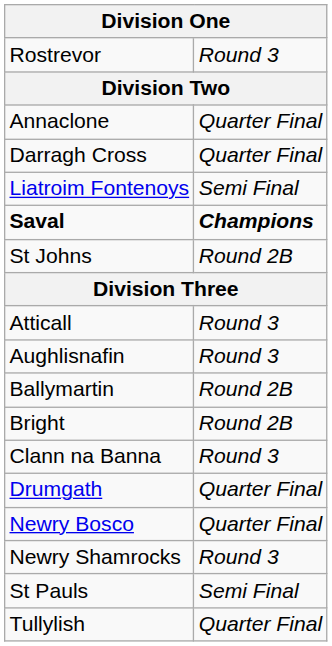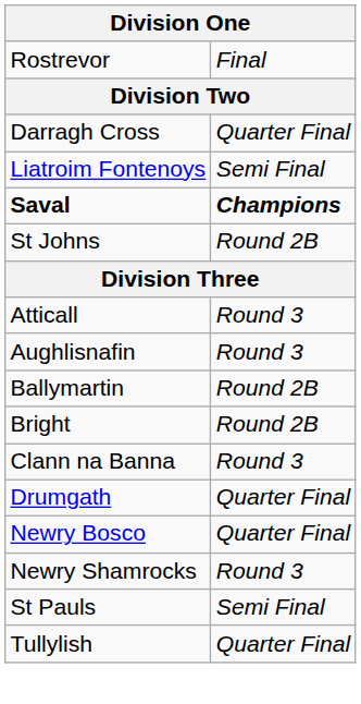Rostrevor | column 2: Round 3 -> Final
- row: Annaclone | Quarter Final
